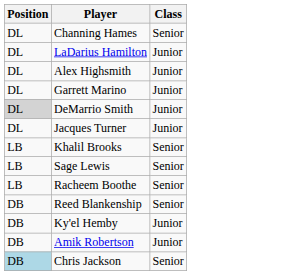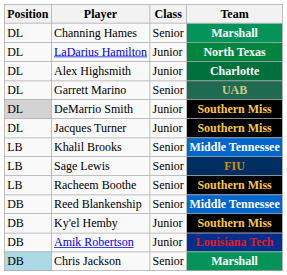+ column: Team | Marshall | North Texas | Charlotte | UAB | Southern Miss | Southern Miss | Middle Tennessee | FIU | Southern Miss | Middle Tennessee | Southern Miss | Louisiana Tech | Marshall
Garrett Marino | Class: Junior -> Senior
